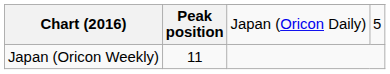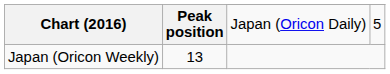Japan (Oricon Weekly) | Peak position: 11 -> 13
